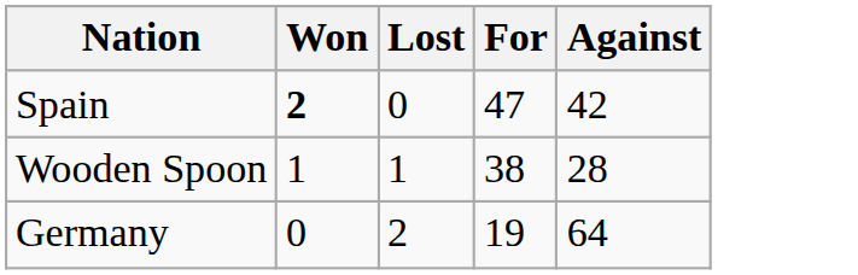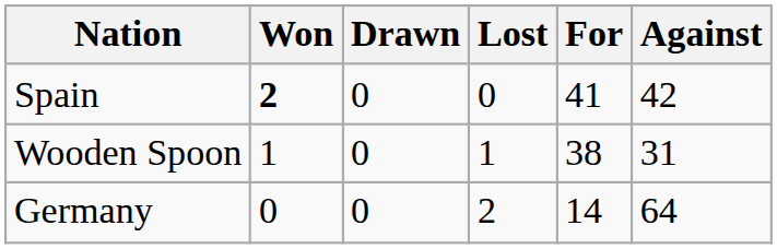+ column: Drawn | 0 | 0 | 0
Spain | For: 47 -> 41
Wooden Spoon | Against: 28 -> 31
Germany | For: 19 -> 14
